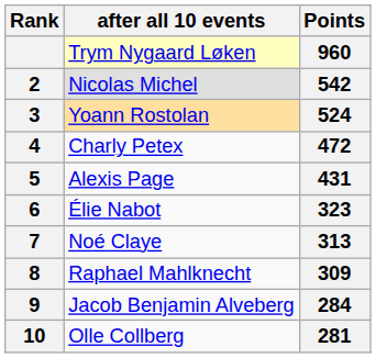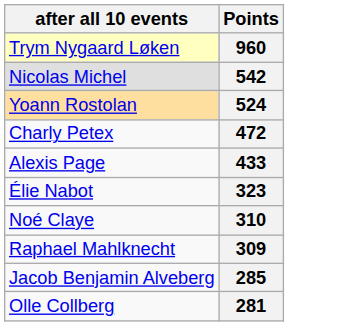- column: Rank | 2 | 3 | 4 | 5 | 6 | 7 | 8 | 9 | 10
Alexis Page | Points: 431 -> 433
Noé Claye | Points: 313 -> 310
Jacob Benjamin Alveberg | Points: 284 -> 285
